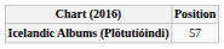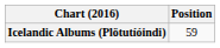Icelandic Albums (Plötutíóindi) | Position: 57 -> 59
